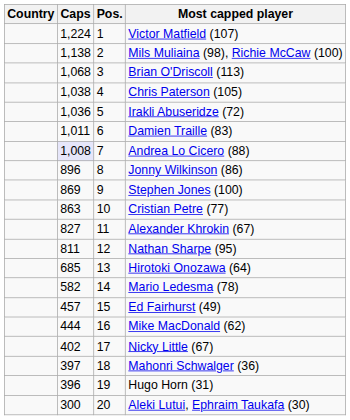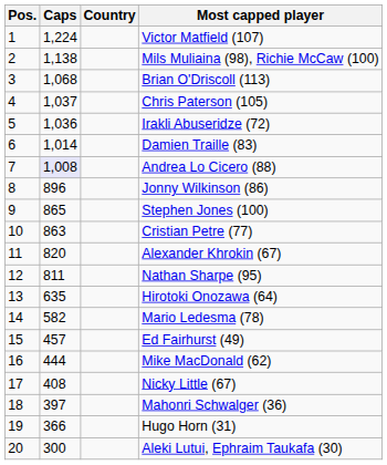columns swapped: Pos. <-> Country
Chris Paterson (105) | Caps: 1,038 -> 1,037
Damien Traille (83) | Caps: 1,011 -> 1,014
Stephen Jones (100) | Caps: 869 -> 865
Alexander Khrokin (67) | Caps: 827 -> 820
Hirotoki Onozawa (64) | Caps: 685 -> 635
Nicky Little (67) | Caps: 402 -> 408
Hugo Horn (31) | Caps: 396 -> 366
